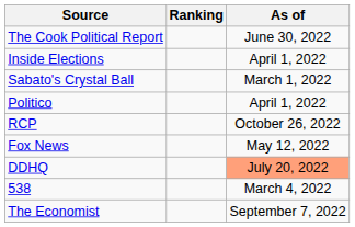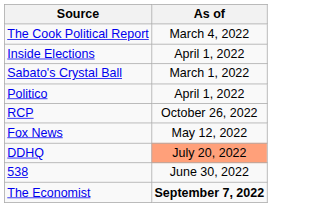- column: Ranking
The Cook Political Report | As of: June 30, 2022 -> March 4, 2022
538 | As of: March 4, 2022 -> June 30, 2022
The Economist | As of: normal -> bold
